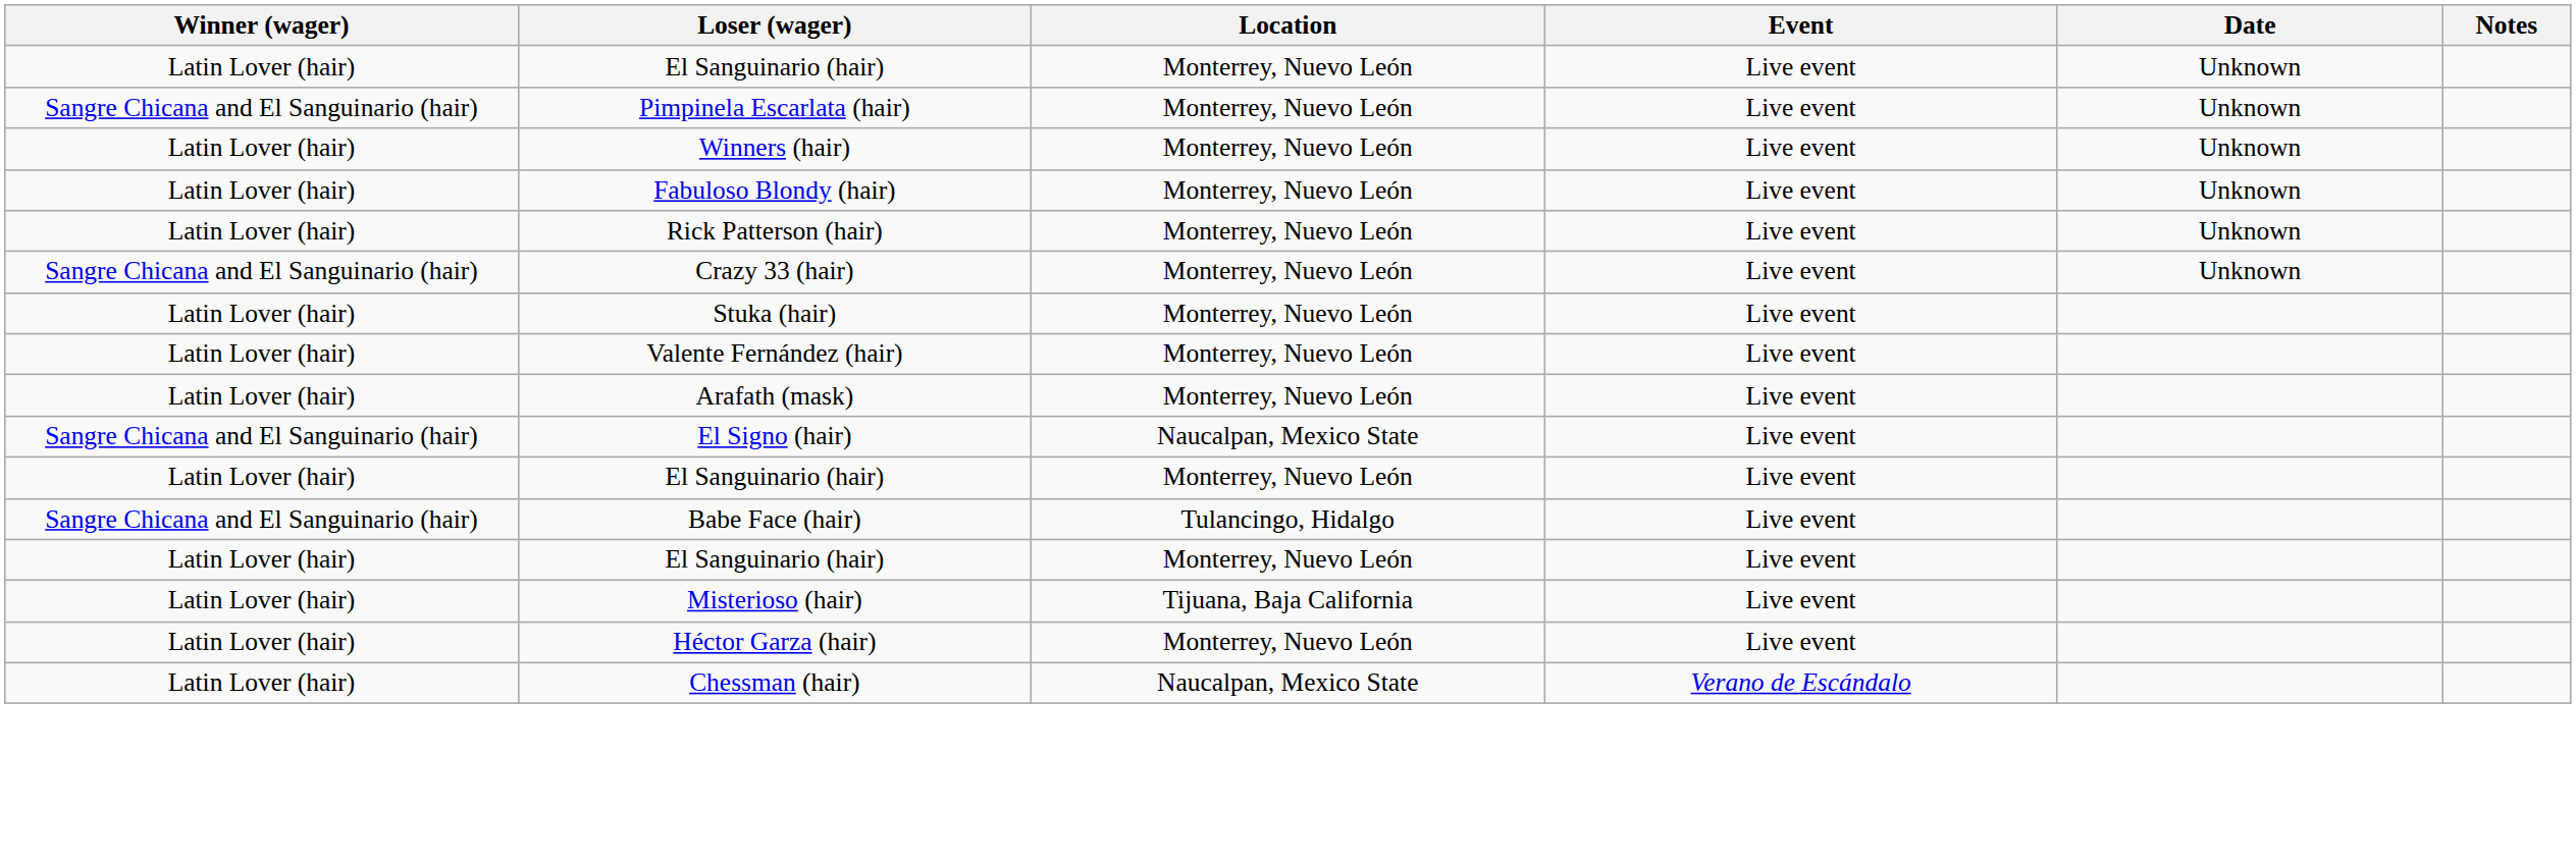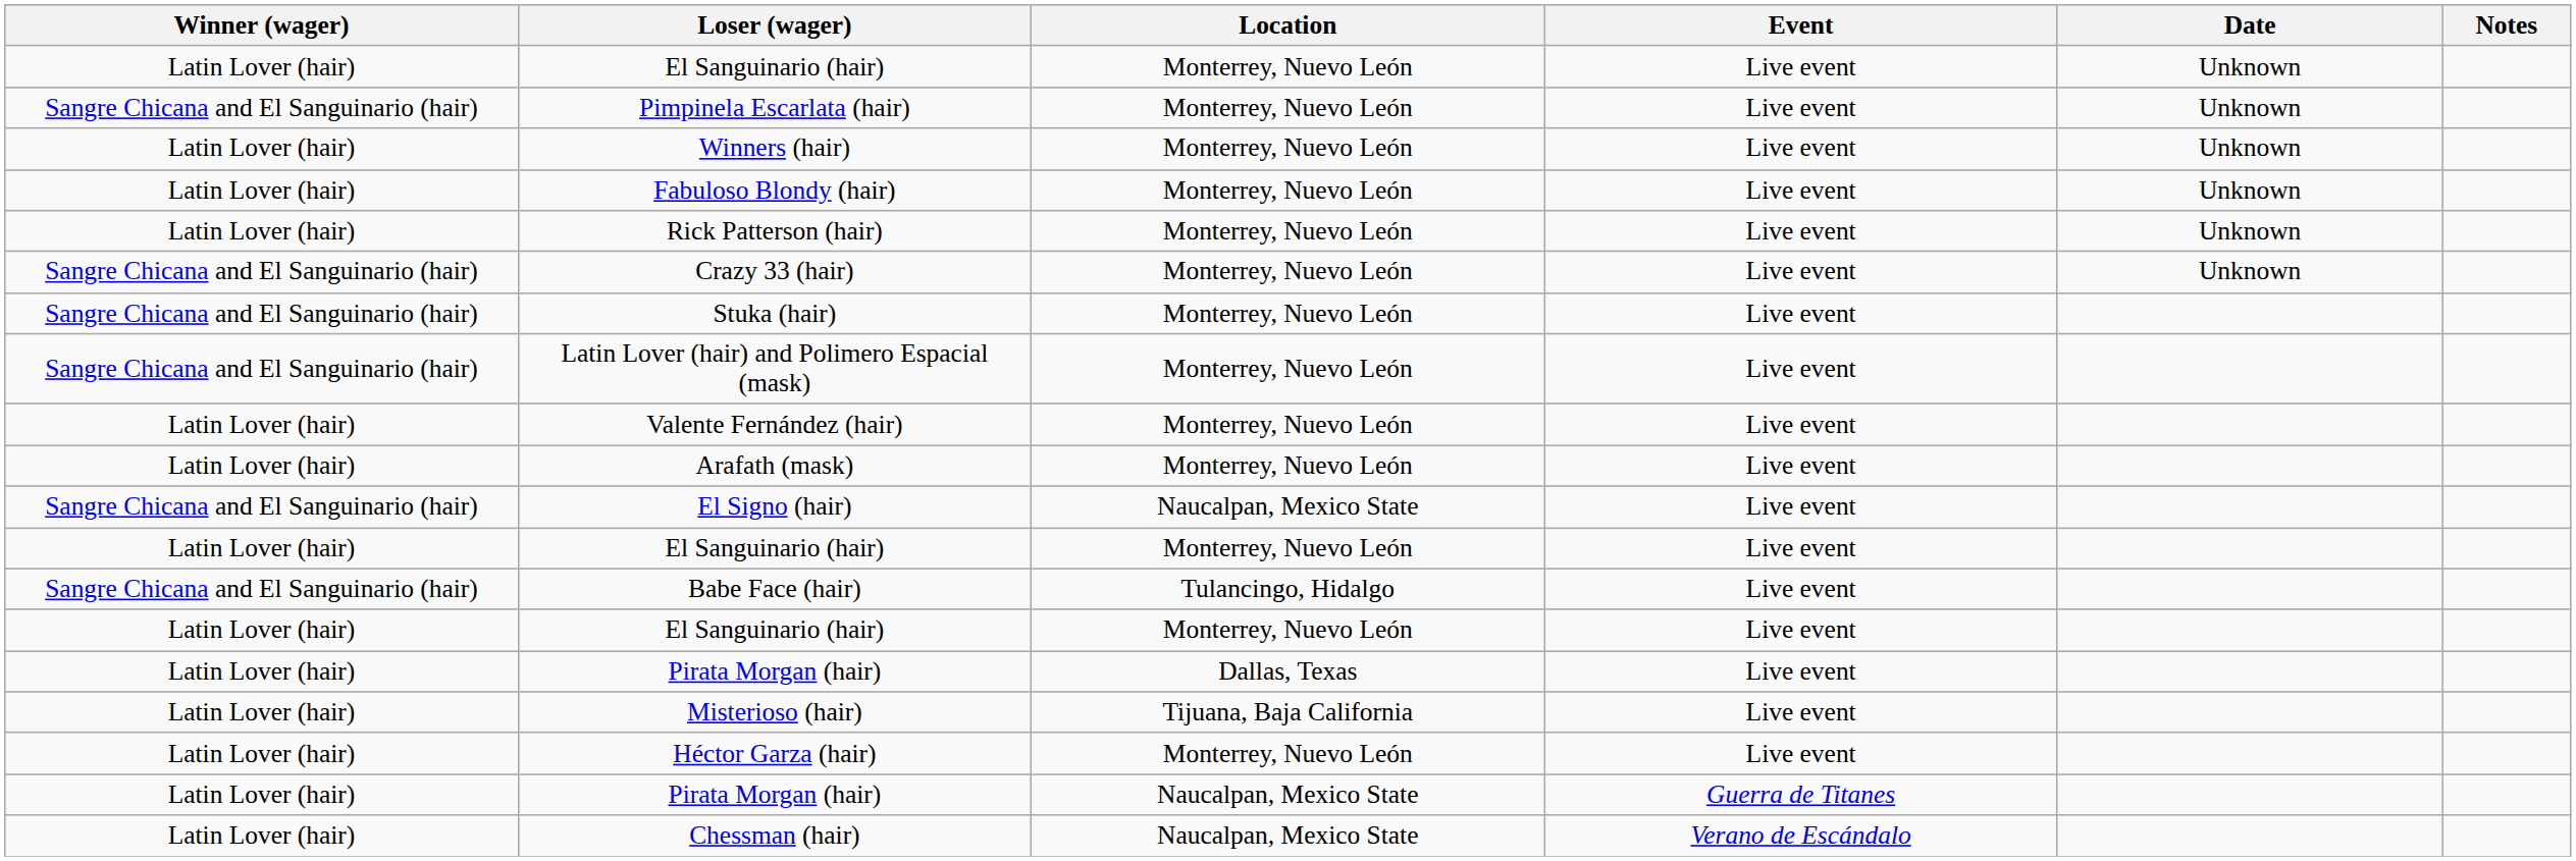Stuka (hair) | Winner (wager): Latin Lover (hair) -> Sangre Chicana and El Sanguinario (hair)
+ row: Sangre Chicana and El Sanguinario (hair) | Latin Lover (hair) and Polimero Espacial (mask) | Monterrey, Nuevo León | Live event
+ row: Latin Lover (hair) | Pirata Morgan (hair) | Dallas, Texas | Live event
+ row: Latin Lover (hair) | Pirata Morgan (hair) | Naucalpan, Mexico State | Guerra de Titanes
